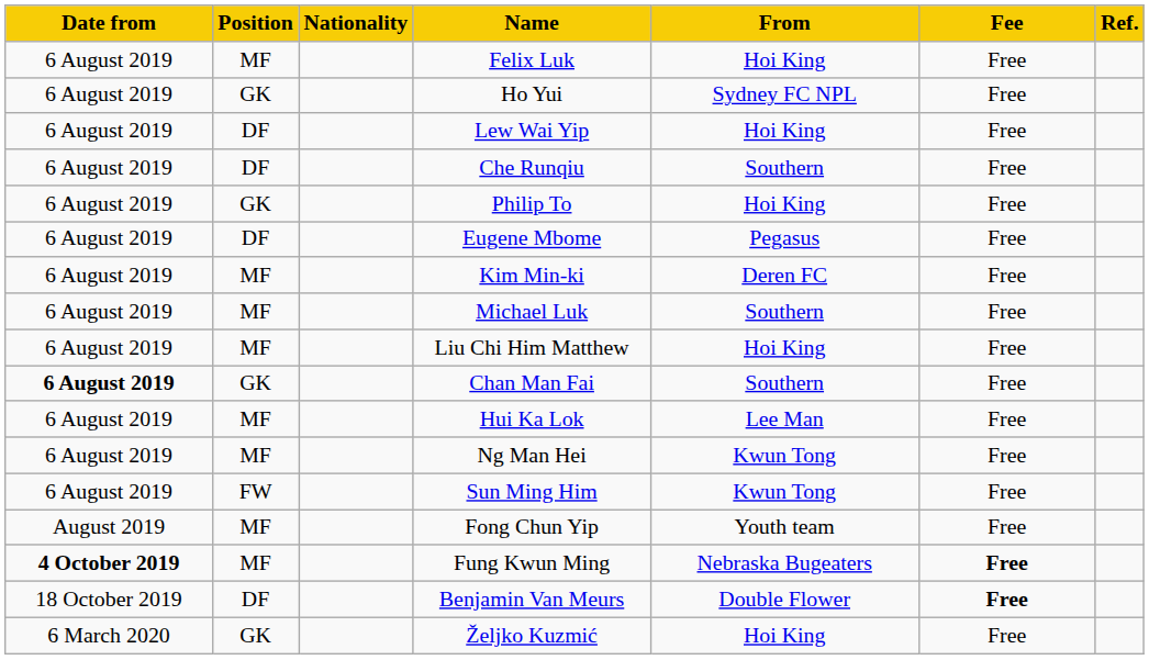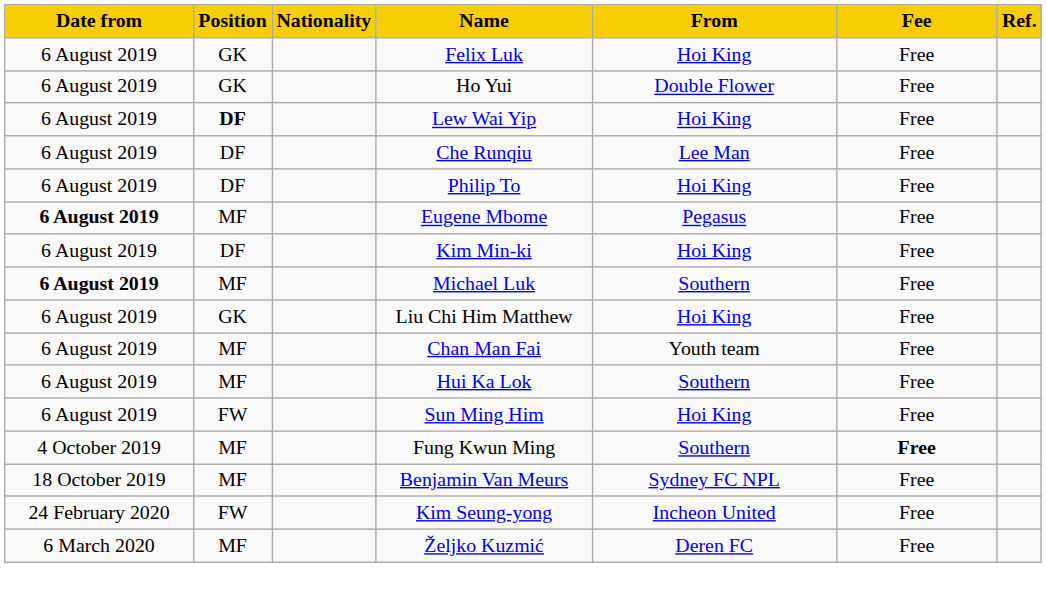Felix Luk | Position: MF -> GK
Ho Yui | From: Sydney FC NPL -> Double Flower
Lew Wai Yip | Position: normal -> bold
Che Runqiu | From: Southern -> Lee Man
Philip To | Position: GK -> DF
Eugene Mbome | Date from: normal -> bold
Eugene Mbome | Position: DF -> MF
Kim Min-ki | Position: MF -> DF
Kim Min-ki | From: Deren FC -> Hoi King
Michael Luk | Date from: normal -> bold
Liu Chi Him Matthew | Position: MF -> GK
Chan Man Fai | Date from: bold -> normal
Chan Man Fai | Position: GK -> MF
Chan Man Fai | From: Southern -> Youth team
Hui Ka Lok | From: Lee Man -> Southern
- row: 6 August 2019 | MF | Ng Man Hei | Kwun Tong | Free
Sun Ming Him | From: Kwun Tong -> Hoi King
- row: August 2019 | MF | Fong Chun Yip | Youth team | Free
Fung Kwun Ming | Date from: bold -> normal
Fung Kwun Ming | From: Nebraska Bugeaters -> Southern
Benjamin Van Meurs | Position: DF -> MF
Benjamin Van Meurs | From: Double Flower -> Sydney FC NPL
Benjamin Van Meurs | Fee: bold -> normal
+ row: 24 February 2020 | FW | Kim Seung-yong | Incheon United | Free
Željko Kuzmić | Position: GK -> MF
Željko Kuzmić | From: Hoi King -> Deren FC
